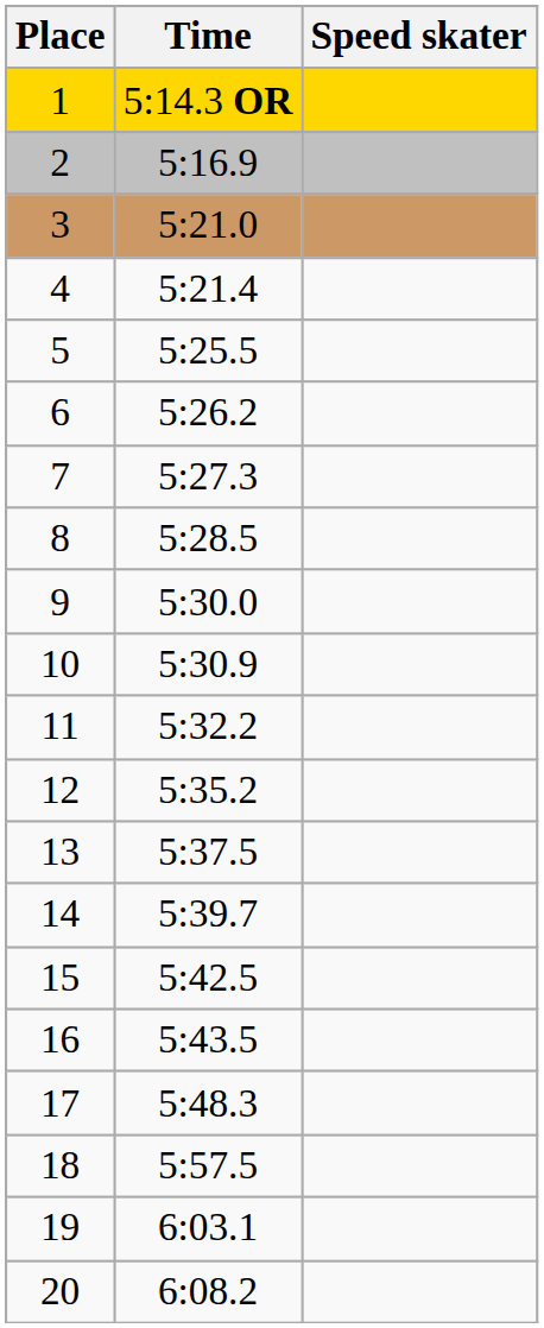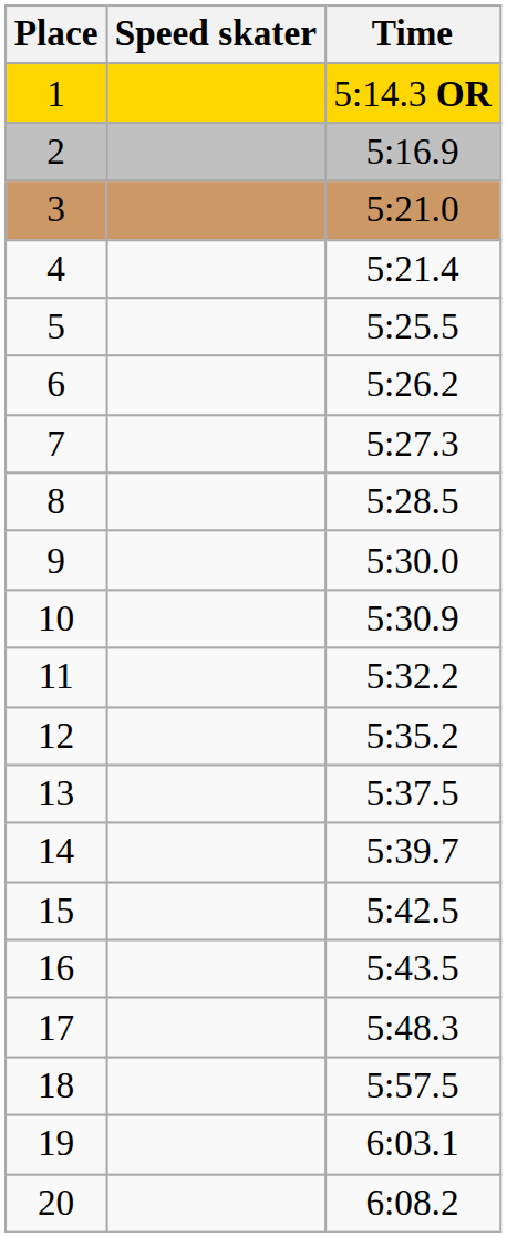columns swapped: Speed skater <-> Time
